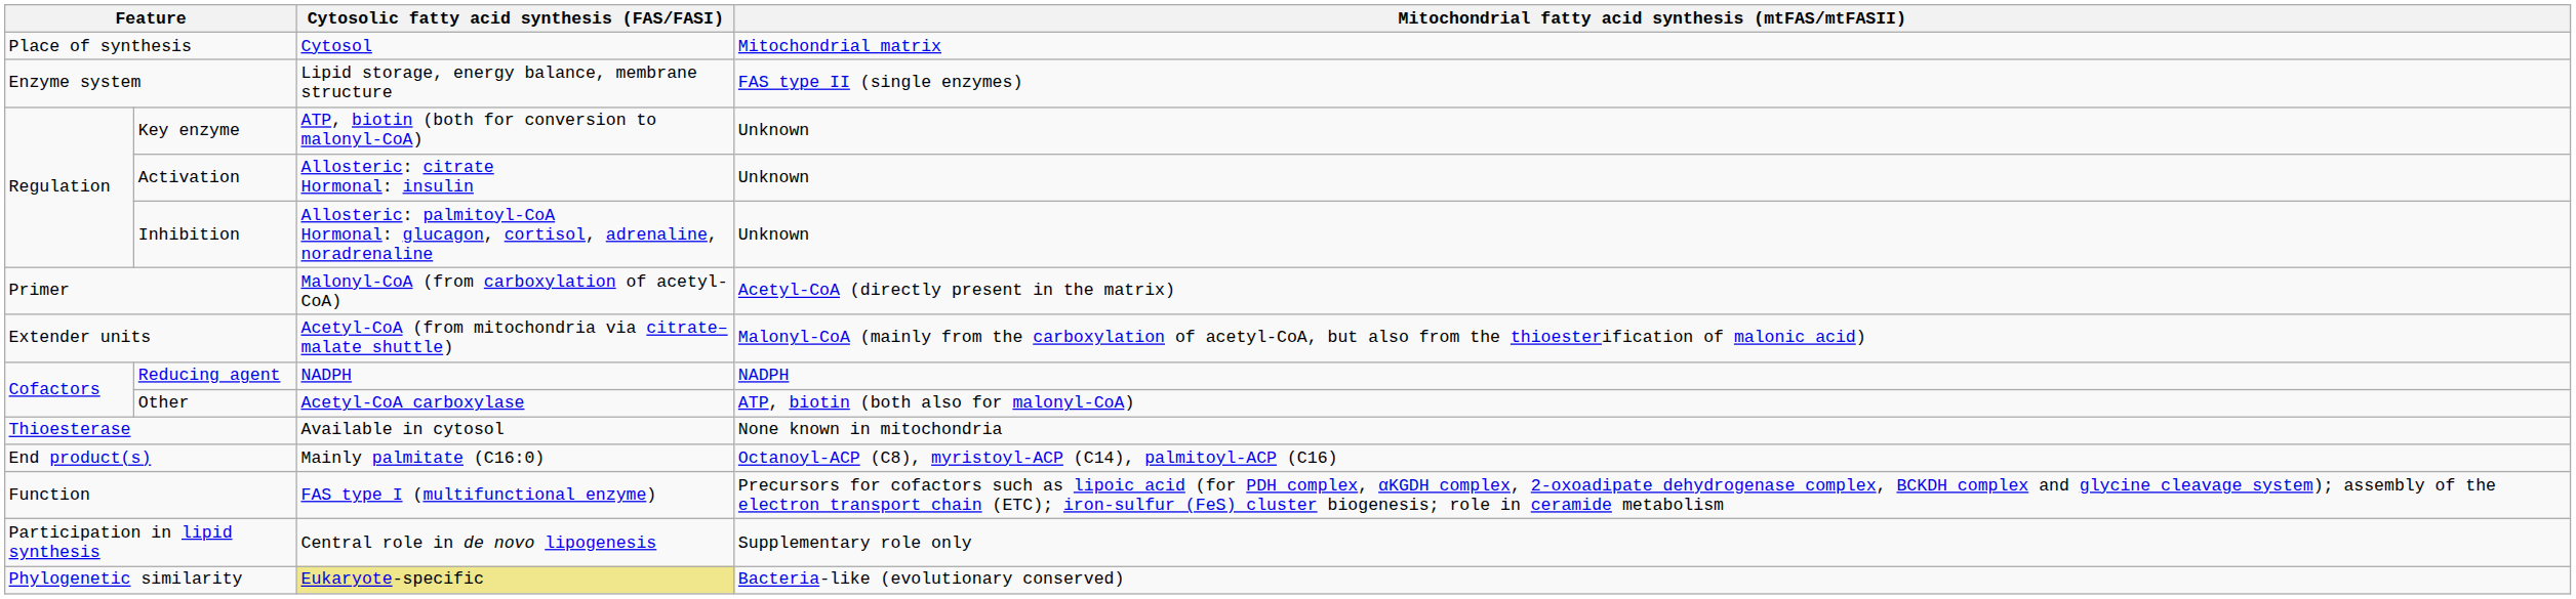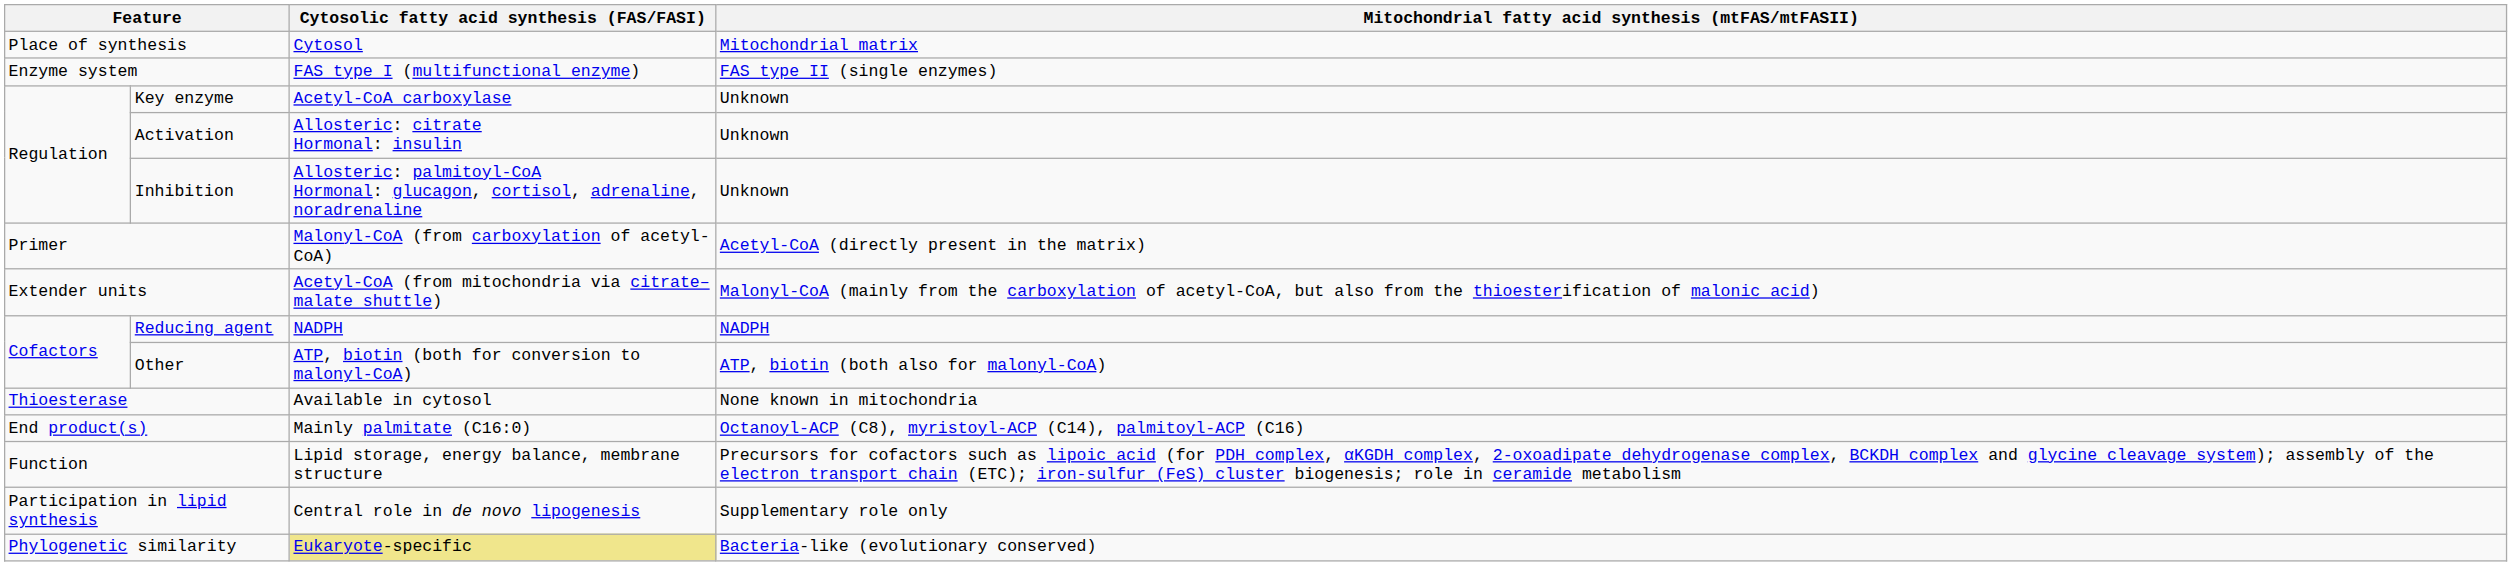Enzyme system | Cytosolic fatty acid synthesis (FAS/FASI): Lipid storage, energy balance, membrane structure -> FAS type I (multifunctional enzyme)
Key enzyme | Cytosolic fatty acid synthesis (FAS/FASI): ATP, biotin (both for conversion to malonyl-CoA) -> Acetyl-CoA carboxylase
Other | Cytosolic fatty acid synthesis (FAS/FASI): Acetyl-CoA carboxylase -> ATP, biotin (both for conversion to malonyl-CoA)
Function | Cytosolic fatty acid synthesis (FAS/FASI): FAS type I (multifunctional enzyme) -> Lipid storage, energy balance, membrane structure
